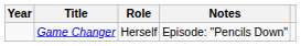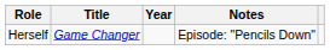columns swapped: Year <-> Role
